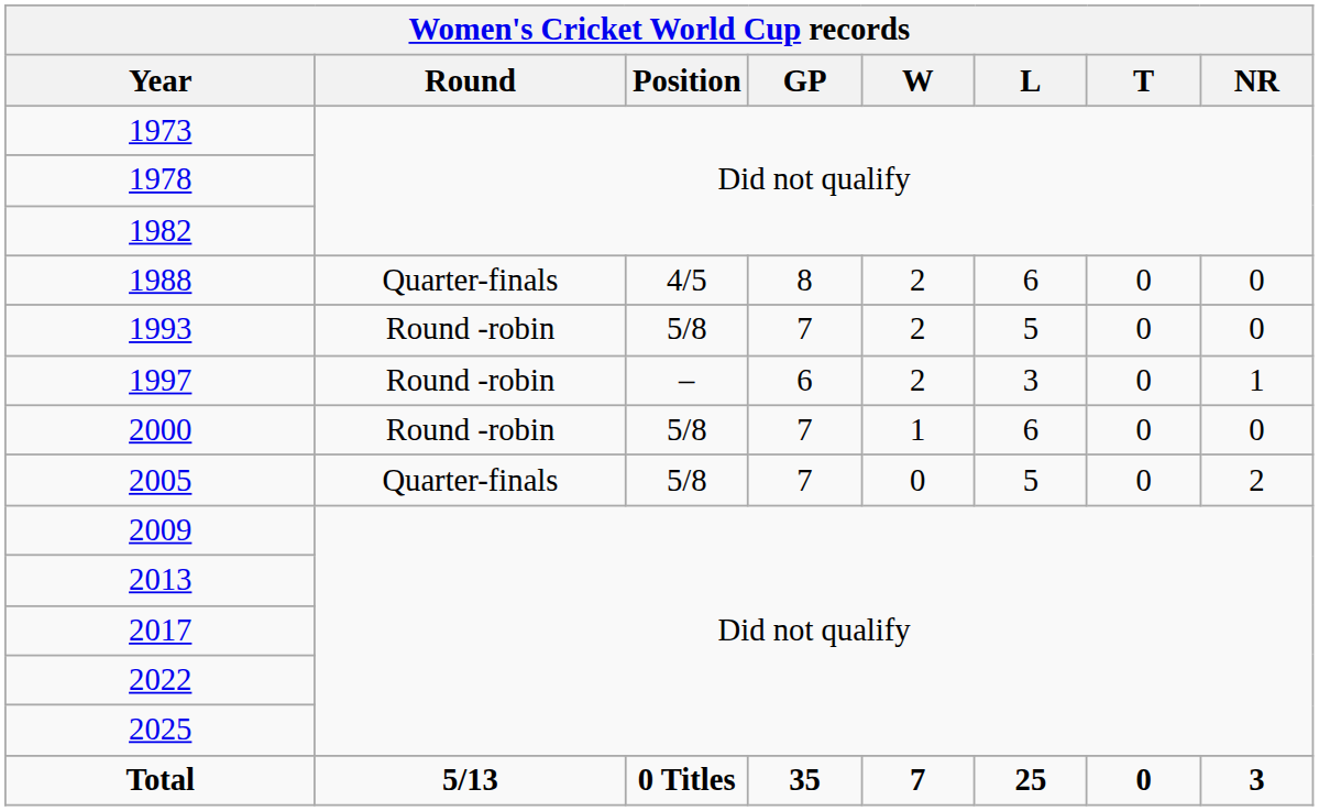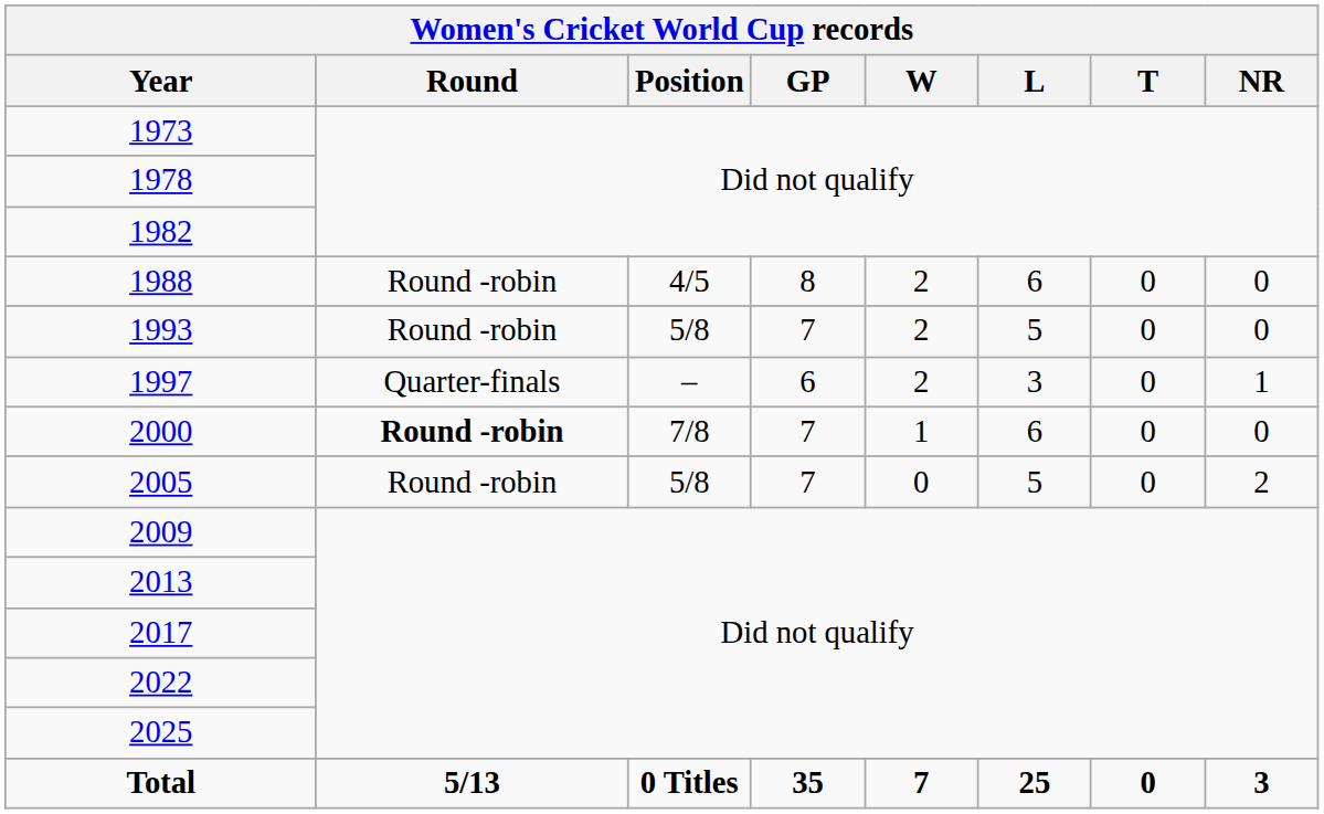1988 | Women's Cricket World Cup records / Round: Quarter-finals -> Round -robin
1997 | Women's Cricket World Cup records / Round: Round -robin -> Quarter-finals
2000 | Women's Cricket World Cup records / Round: normal -> bold
2000 | Women's Cricket World Cup records / Position: 5/8 -> 7/8
2005 | Women's Cricket World Cup records / Round: Quarter-finals -> Round -robin
